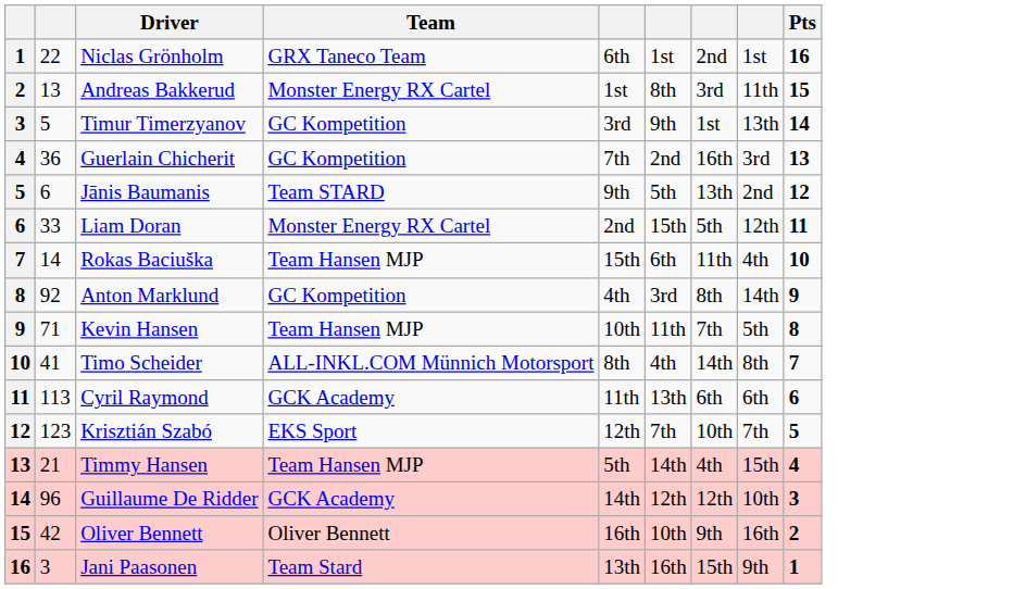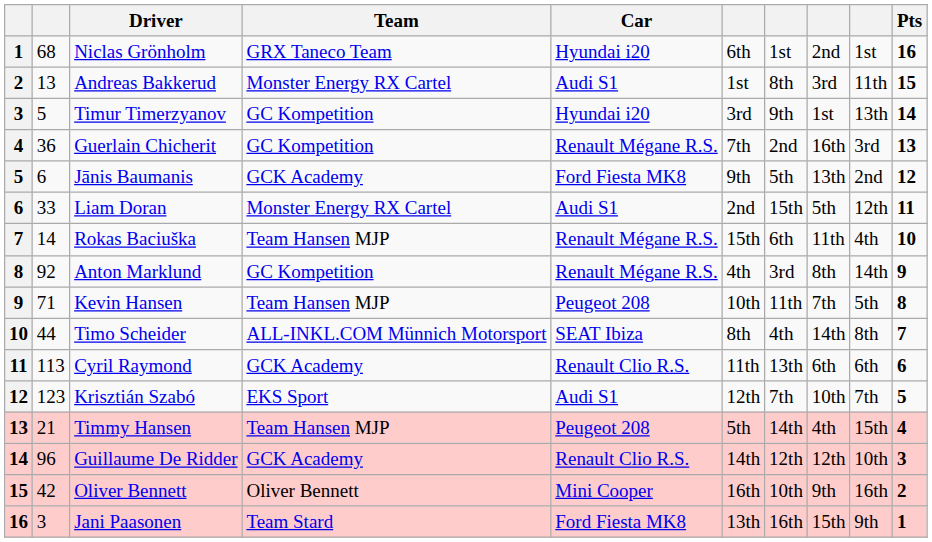+ column: Car | Hyundai i20 | Audi S1 | Hyundai i20 | Renault Mégane R.S. | Ford Fiesta MK8 | Audi S1 | Renault Mégane R.S. | Renault Mégane R.S. | Peugeot 208 | SEAT Ibiza | Renault Clio R.S. | Audi S1 | Peugeot 208 | Renault Clio R.S. | Mini Cooper | Ford Fiesta MK8
Niclas Grönholm | column 2: 22 -> 68
Jānis Baumanis | Team: Team STARD -> GCK Academy
Timo Scheider | column 2: 41 -> 44
